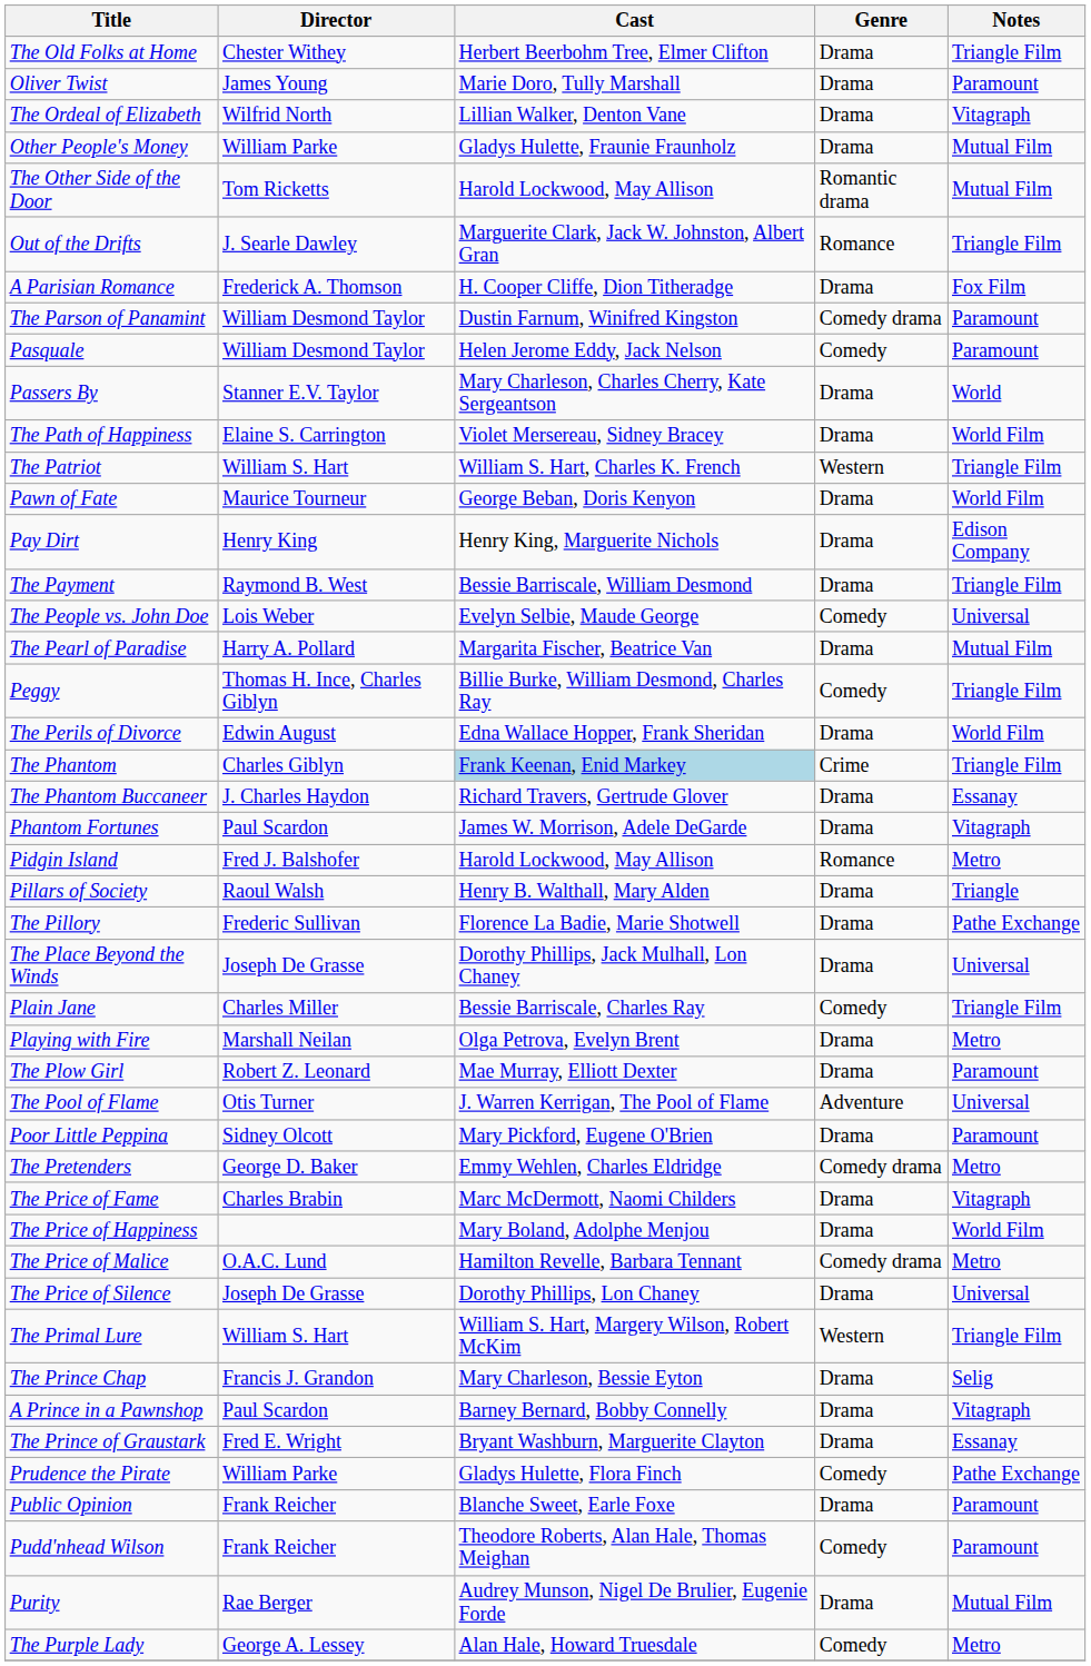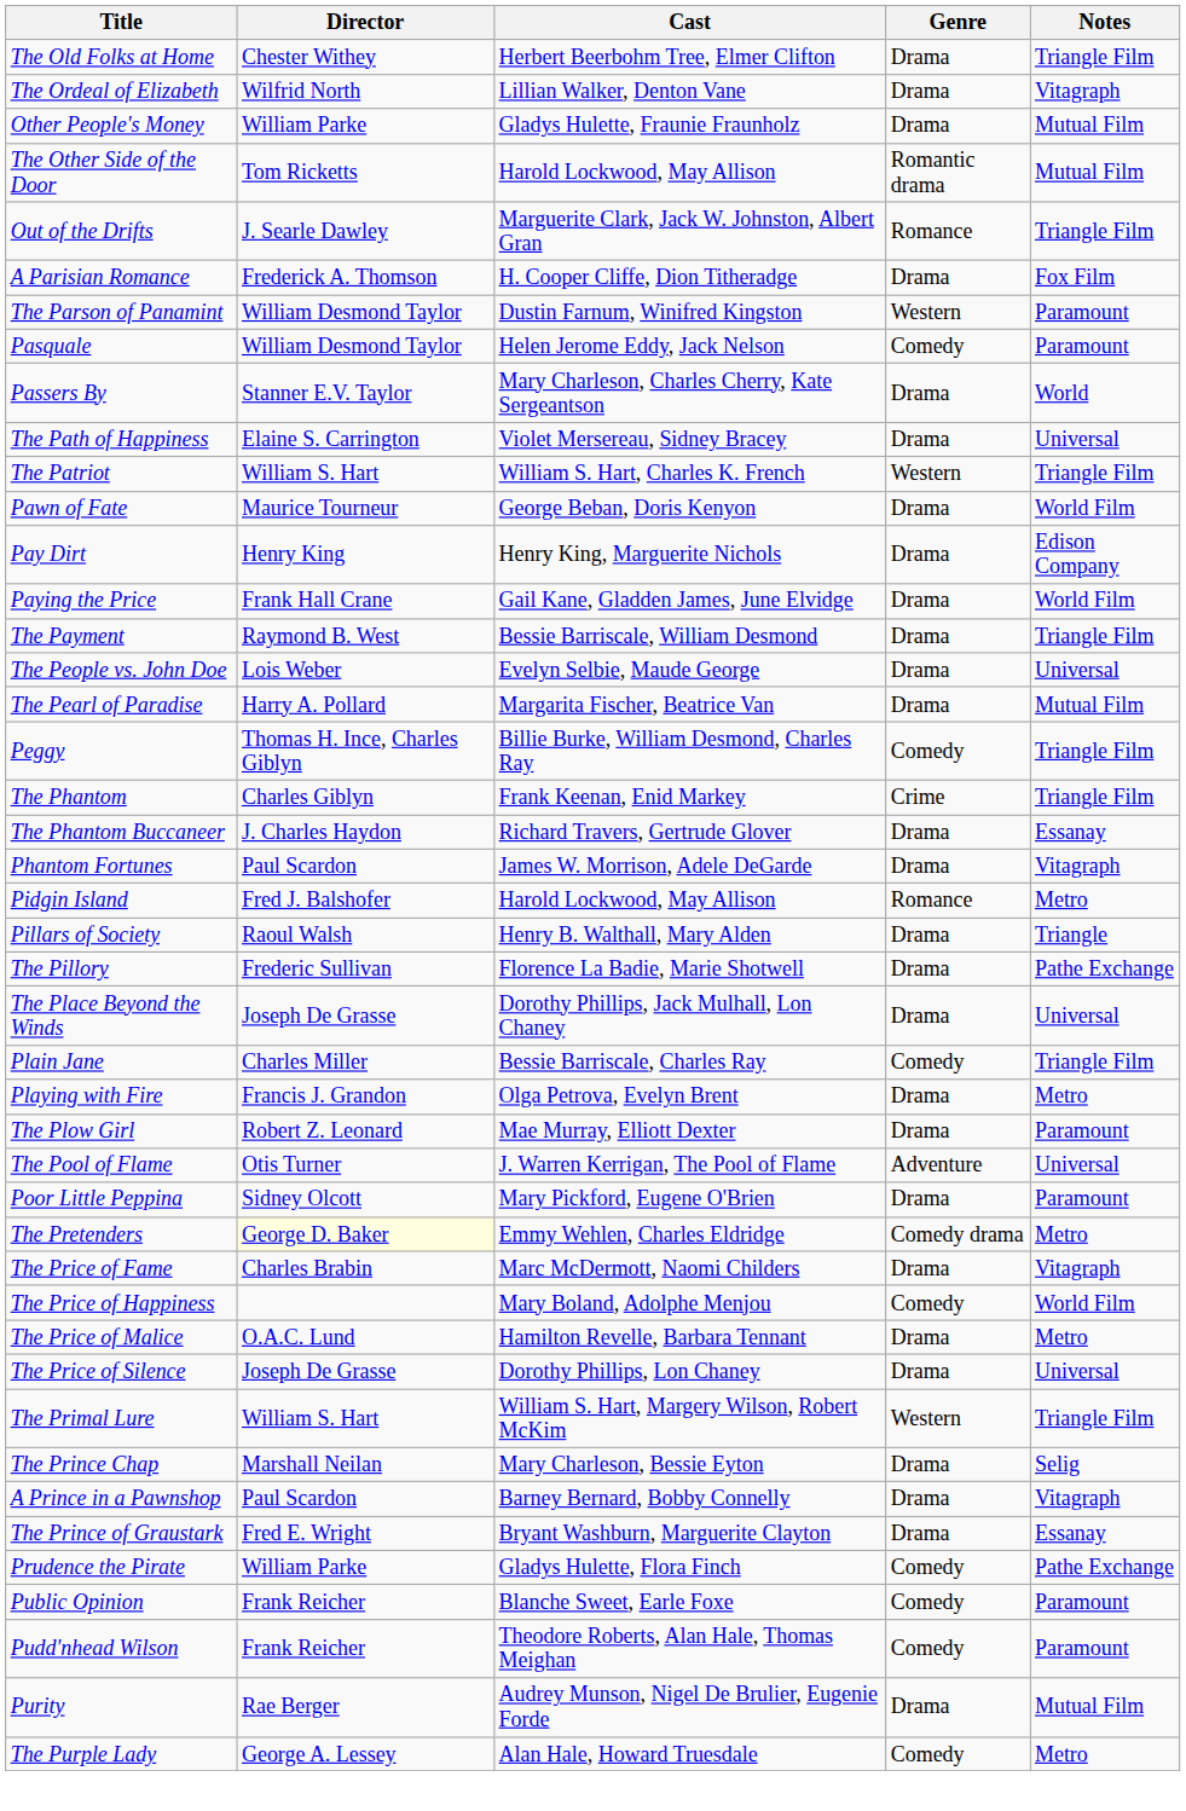- row: Oliver Twist | James Young | Marie Doro, Tully Marshall | Drama | Paramount
The Parson of Panamint | Genre: Comedy drama -> Western
The Path of Happiness | Notes: World Film -> Universal
+ row: Paying the Price | Frank Hall Crane | Gail Kane, Gladden James, June Elvidge | Drama | World Film
The People vs. John Doe | Genre: Comedy -> Drama
- row: The Perils of Divorce | Edwin August | Edna Wallace Hopper, Frank Sheridan | Drama | World Film
The Phantom | Cast: lightblue background -> no background
Playing with Fire | Director: Marshall Neilan -> Francis J. Grandon
The Pretenders | Director: no background -> lightyellow background
The Price of Happiness | Genre: Drama -> Comedy
The Price of Malice | Genre: Comedy drama -> Drama
The Prince Chap | Director: Francis J. Grandon -> Marshall Neilan
Public Opinion | Genre: Drama -> Comedy
